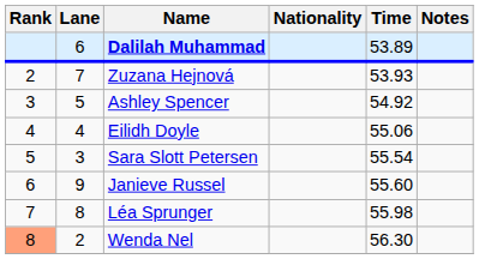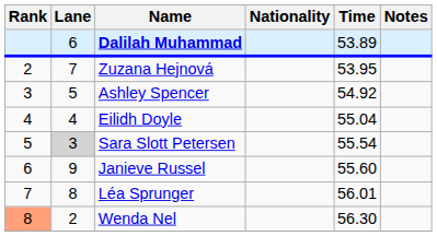Zuzana Hejnová | Time: 53.93 -> 53.95
Eilidh Doyle | Time: 55.06 -> 55.04
Sara Slott Petersen | Lane: no background -> lightgrey background
Léa Sprunger | Time: 55.98 -> 56.01
